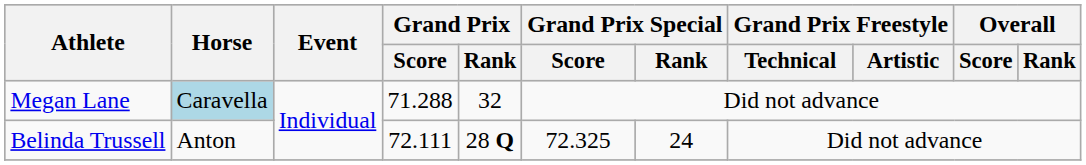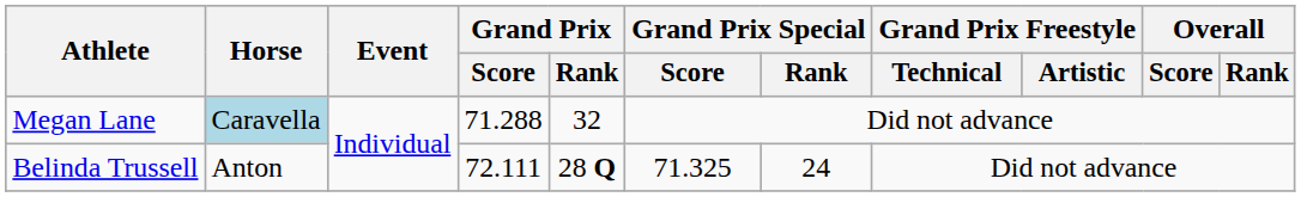Belinda Trussell | Grand Prix Special / Score: 72.325 -> 71.325
